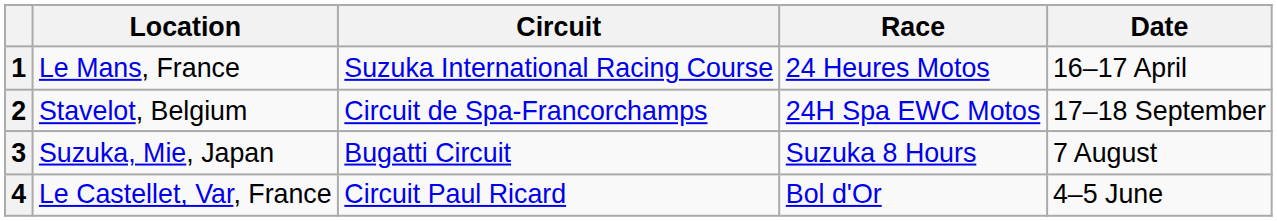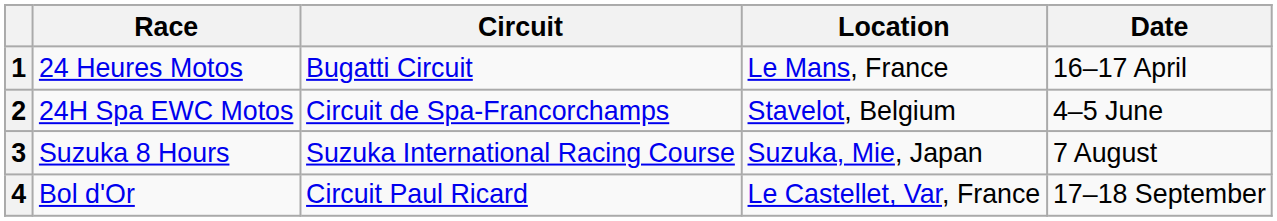columns swapped: Race <-> Location
1 | Circuit: Suzuka International Racing Course -> Bugatti Circuit
2 | Date: 17–18 September -> 4–5 June
3 | Circuit: Bugatti Circuit -> Suzuka International Racing Course
4 | Date: 4–5 June -> 17–18 September
